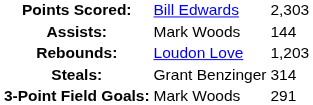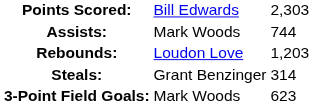Assists: | column 3: 144 -> 744
3-Point Field Goals: | column 3: 291 -> 623
